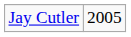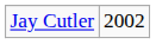Jay Cutler | column 2: 2005 -> 2002
